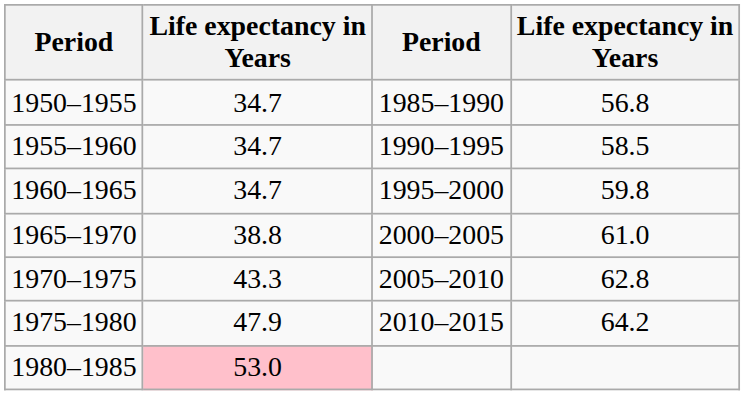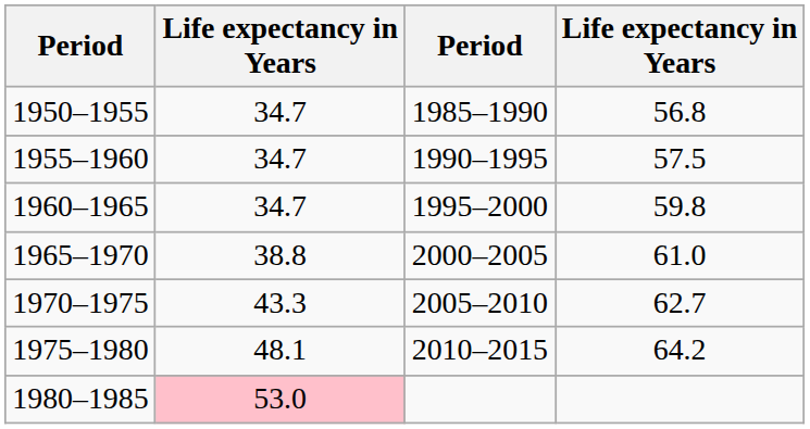1955–1960 | column 4: 58.5 -> 57.5
1970–1975 | column 4: 62.8 -> 62.7
1975–1980 | column 2: 47.9 -> 48.1
